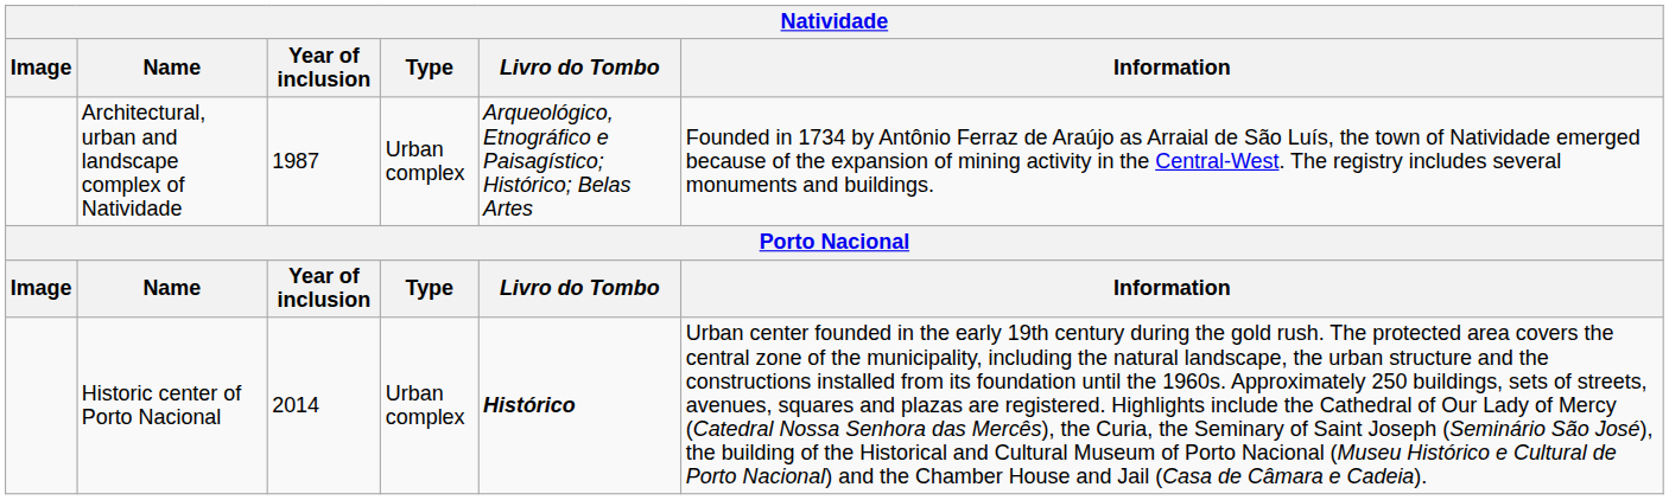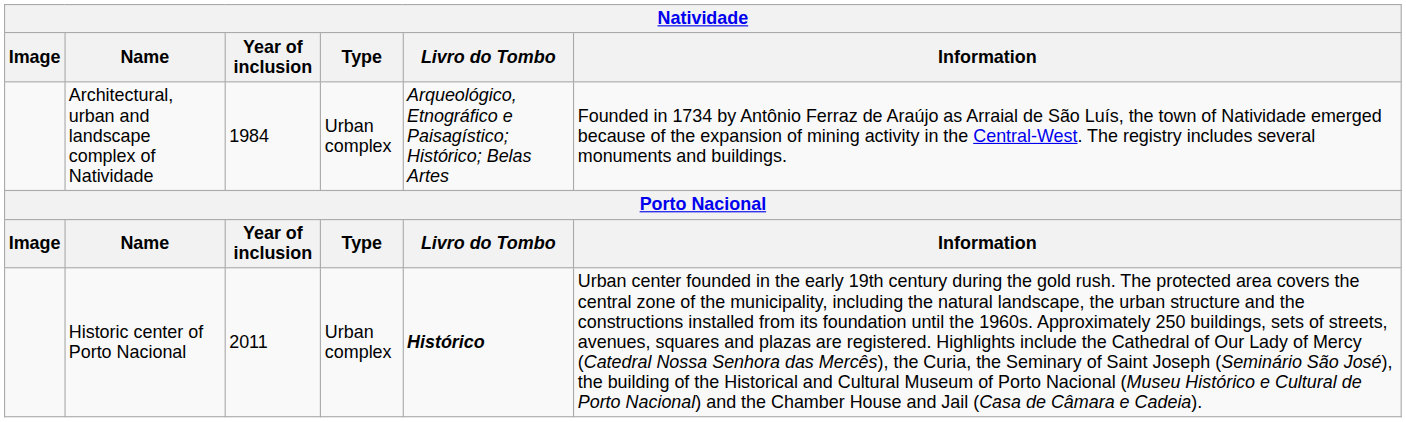Architectural, urban and landscape complex of Natividade | Year of inclusion: 1987 -> 1984
Historic center of Porto Nacional | Year of inclusion: 2014 -> 2011
